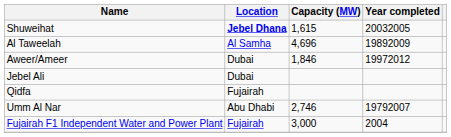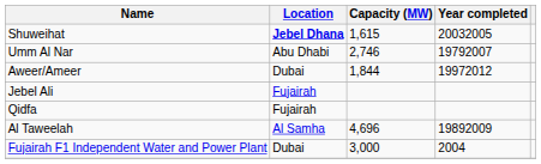rows swapped: Al Taweelah <-> Umm Al Nar
Aweer/Ameer | Capacity (MW): 1,846 -> 1,844
Jebel Ali | Location: Dubai -> Fujairah
Fujairah F1 Independent Water and Power Plant | Location: Fujairah -> Dubai
